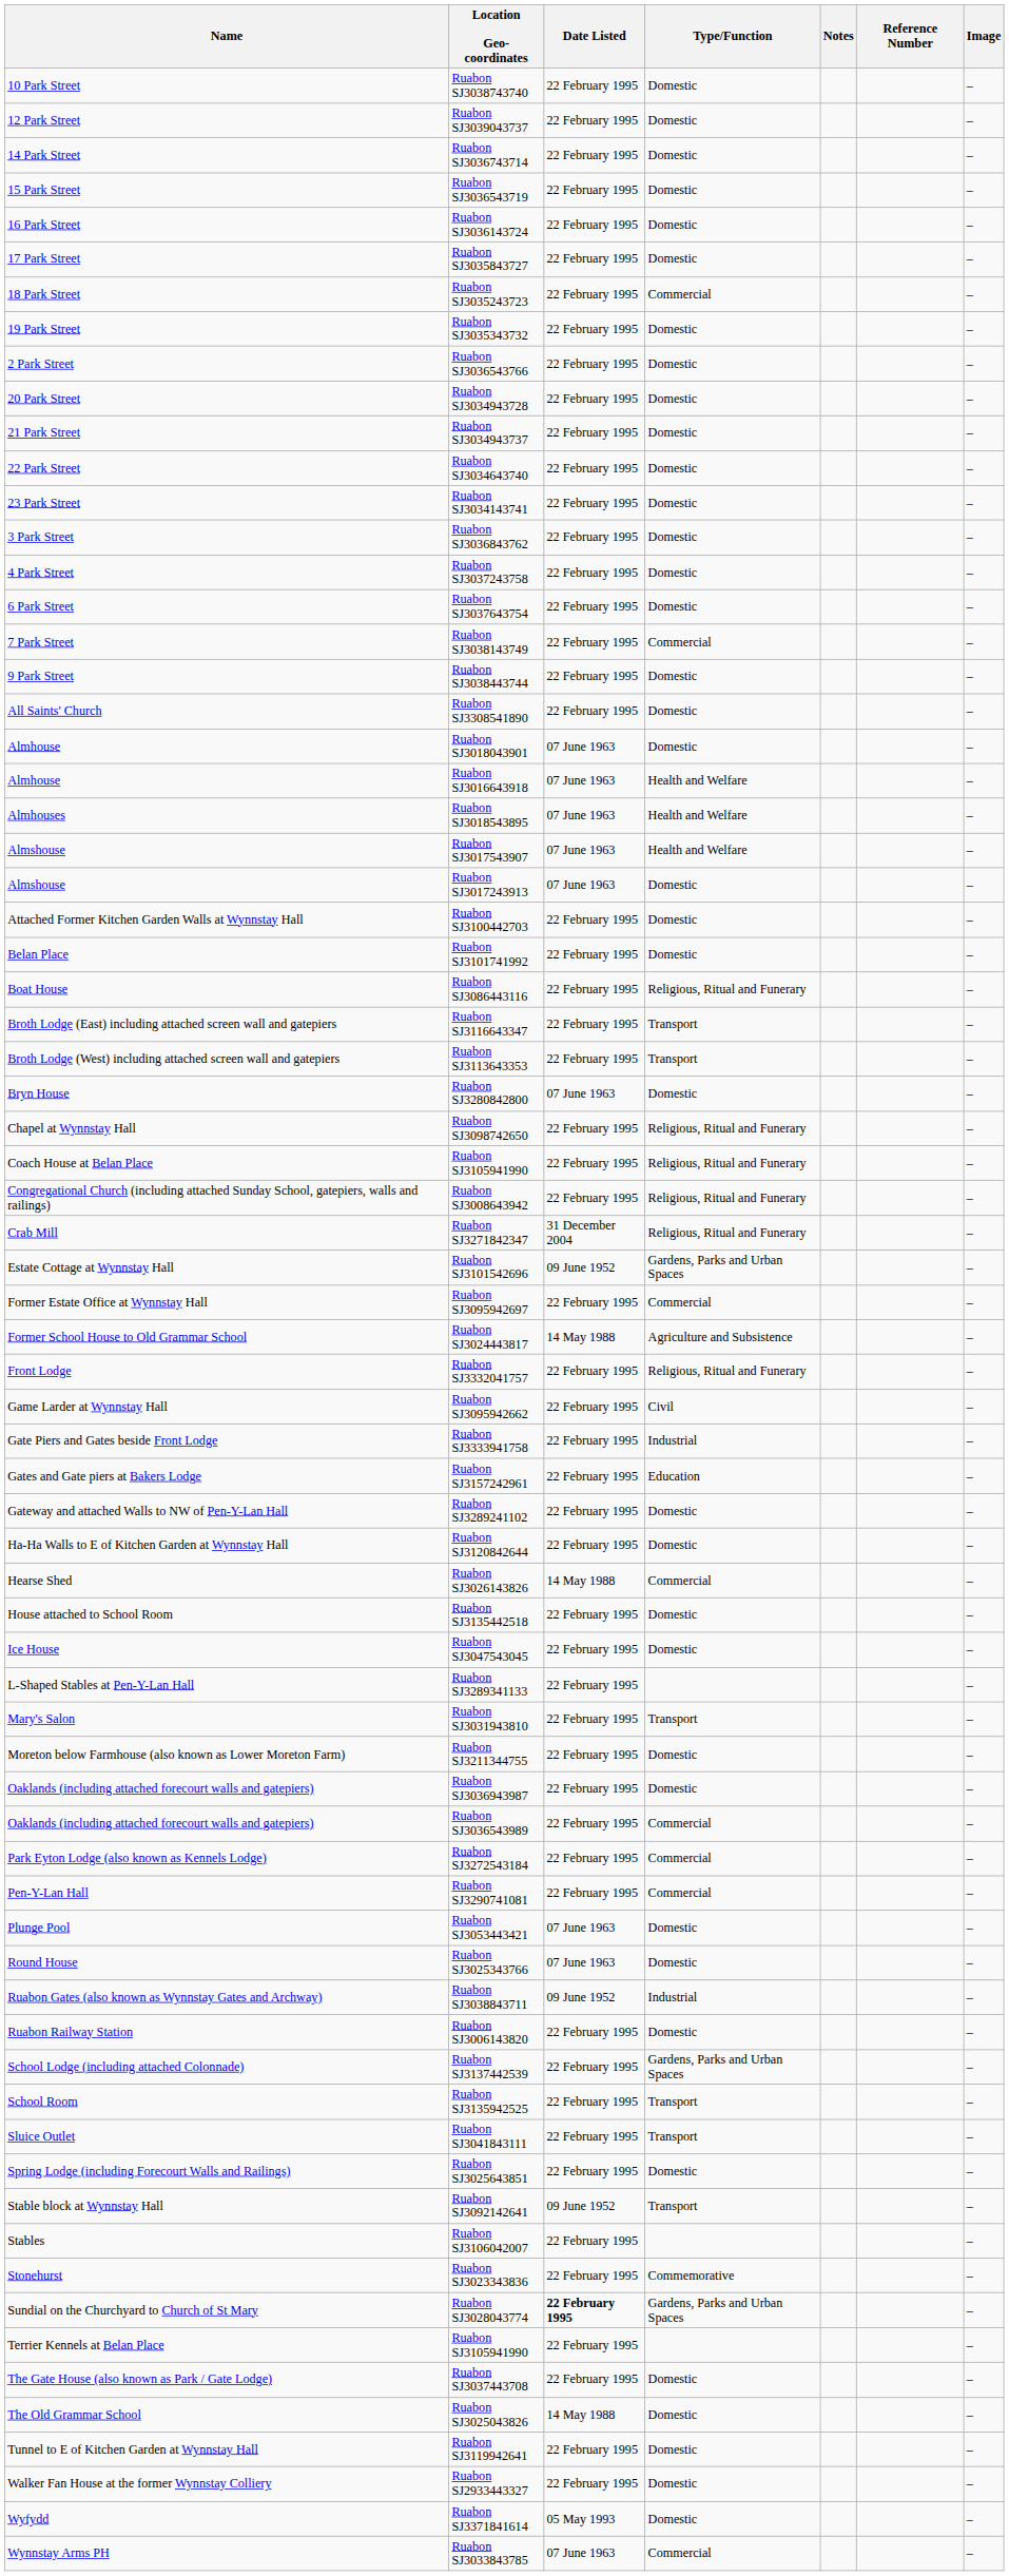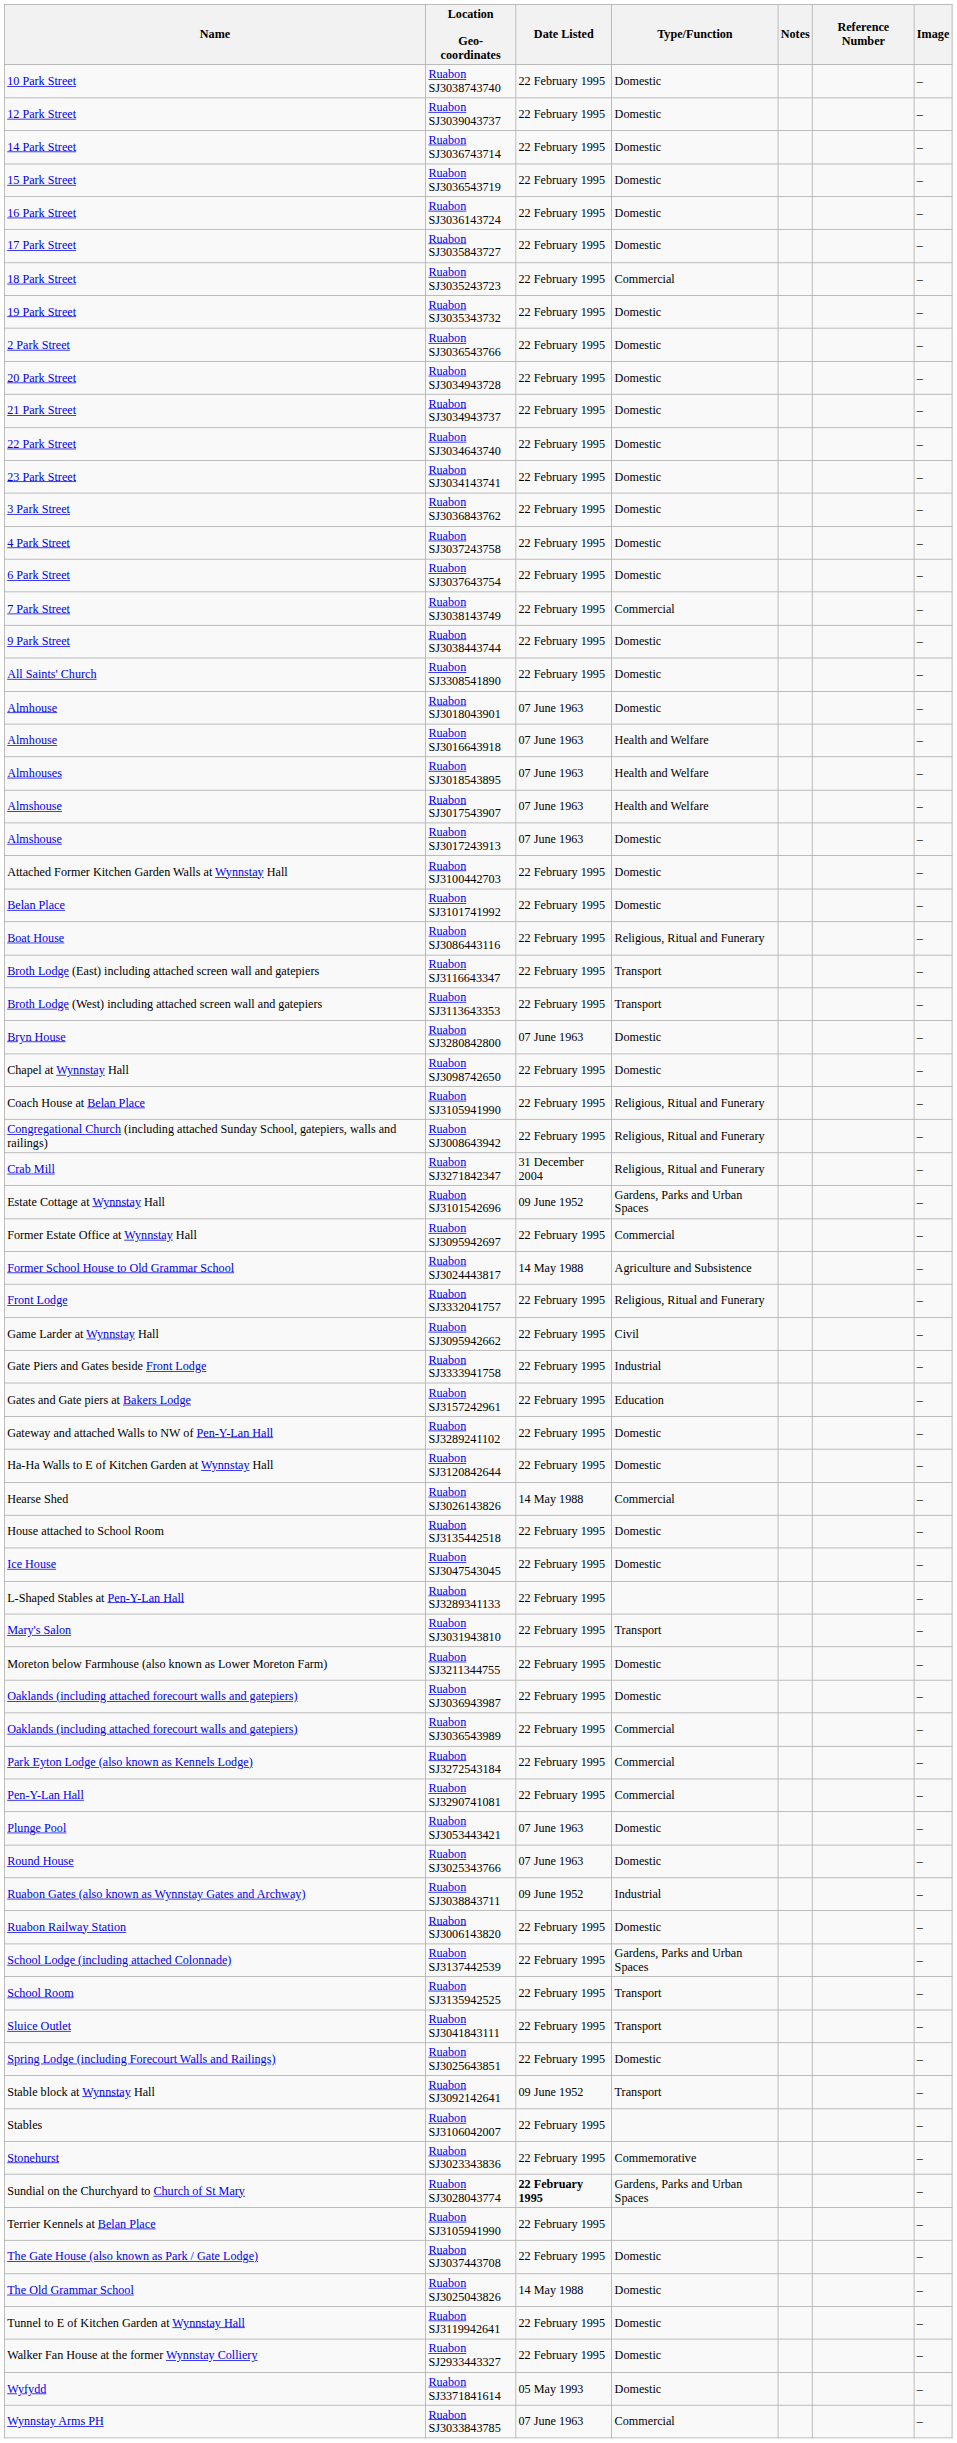Ruabon SJ3098742650 | Type/Function: Religious, Ritual and Funerary -> Domestic
